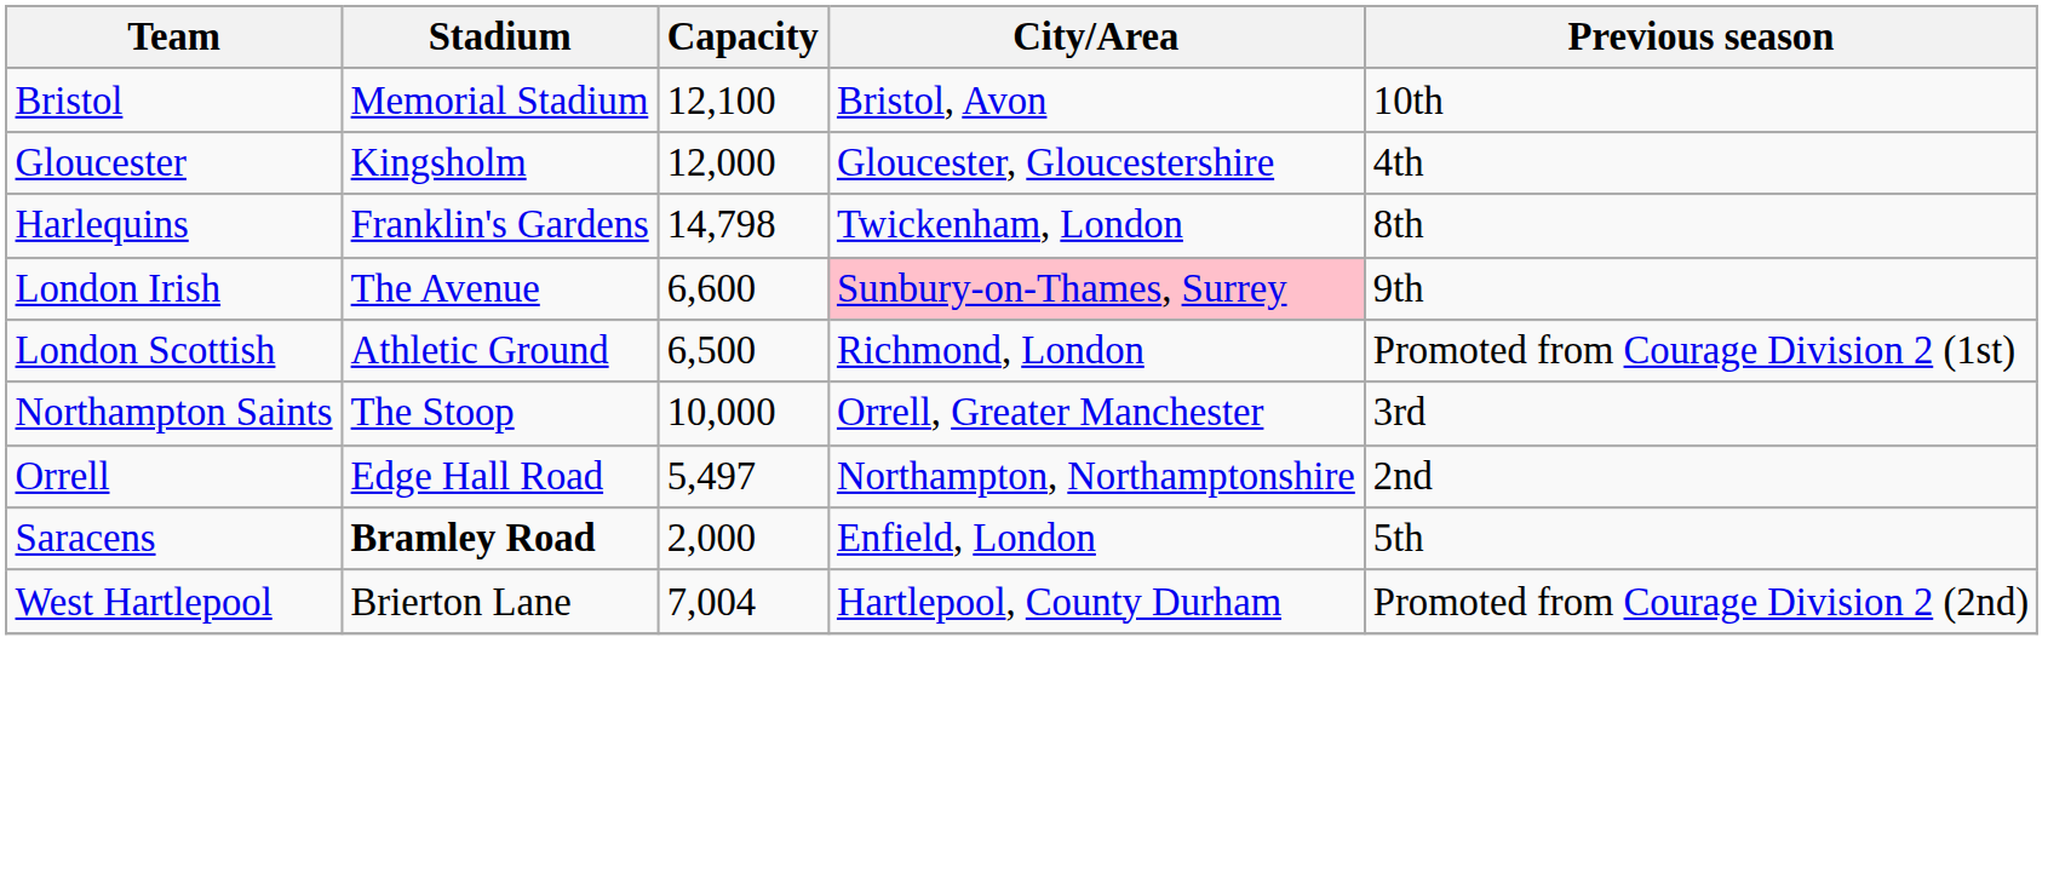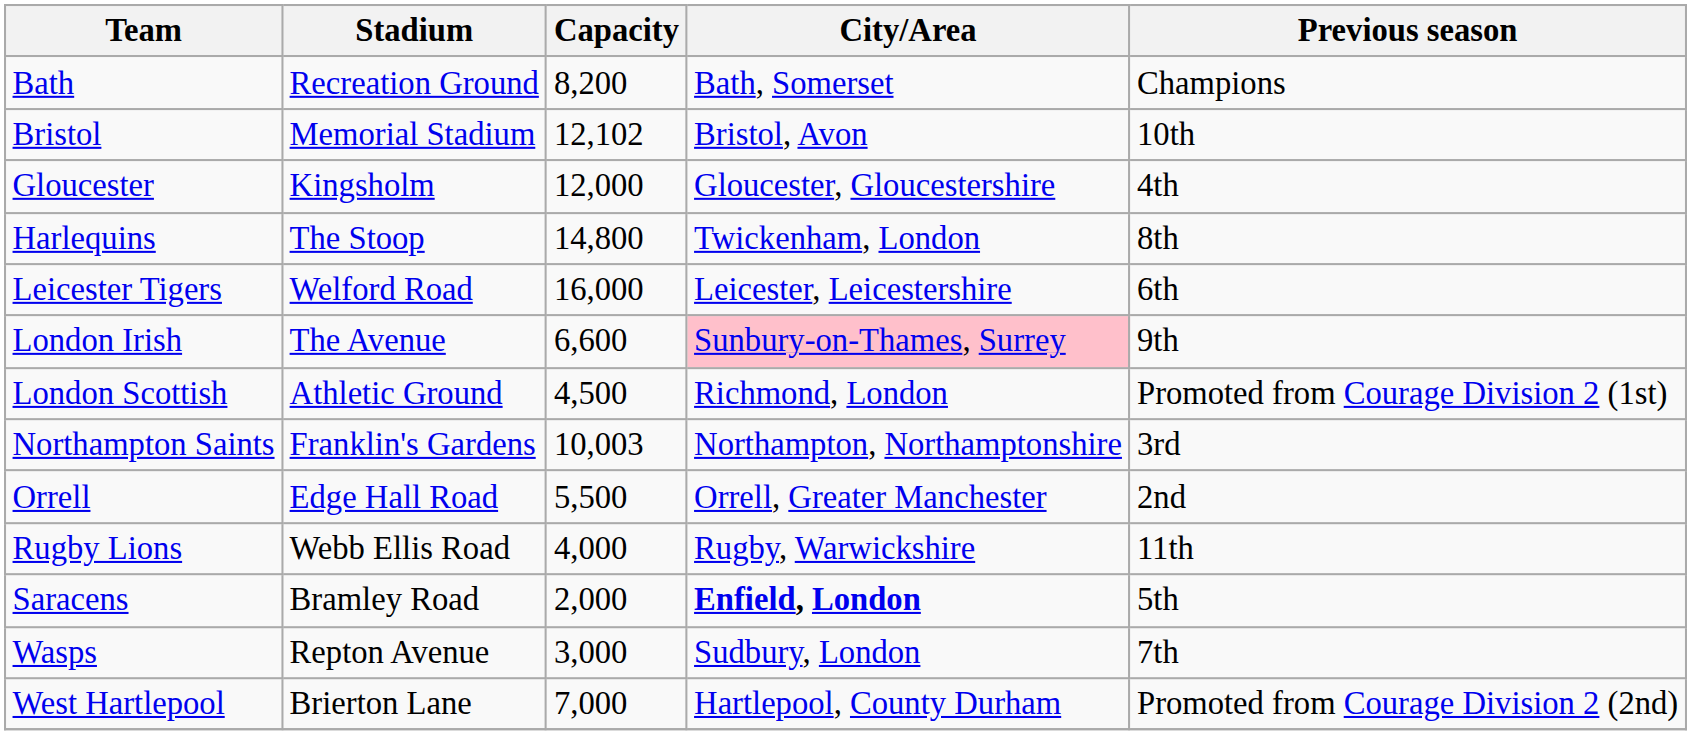+ row: Bath | Recreation Ground | 8,200 | Bath, Somerset | Champions
Bristol | Capacity: 12,100 -> 12,102
Harlequins | Stadium: Franklin's Gardens -> The Stoop
Harlequins | Capacity: 14,798 -> 14,800
+ row: Leicester Tigers | Welford Road | 16,000 | Leicester, Leicestershire | 6th
London Scottish | Capacity: 6,500 -> 4,500
Northampton Saints | Stadium: The Stoop -> Franklin's Gardens
Northampton Saints | Capacity: 10,000 -> 10,003
Northampton Saints | City/Area: Orrell, Greater Manchester -> Northampton, Northamptonshire
Orrell | Capacity: 5,497 -> 5,500
Orrell | City/Area: Northampton, Northamptonshire -> Orrell, Greater Manchester
+ row: Rugby Lions | Webb Ellis Road | 4,000 | Rugby, Warwickshire | 11th
Saracens | Stadium: bold -> normal
Saracens | City/Area: normal -> bold
+ row: Wasps | Repton Avenue | 3,000 | Sudbury, London | 7th
West Hartlepool | Capacity: 7,004 -> 7,000
